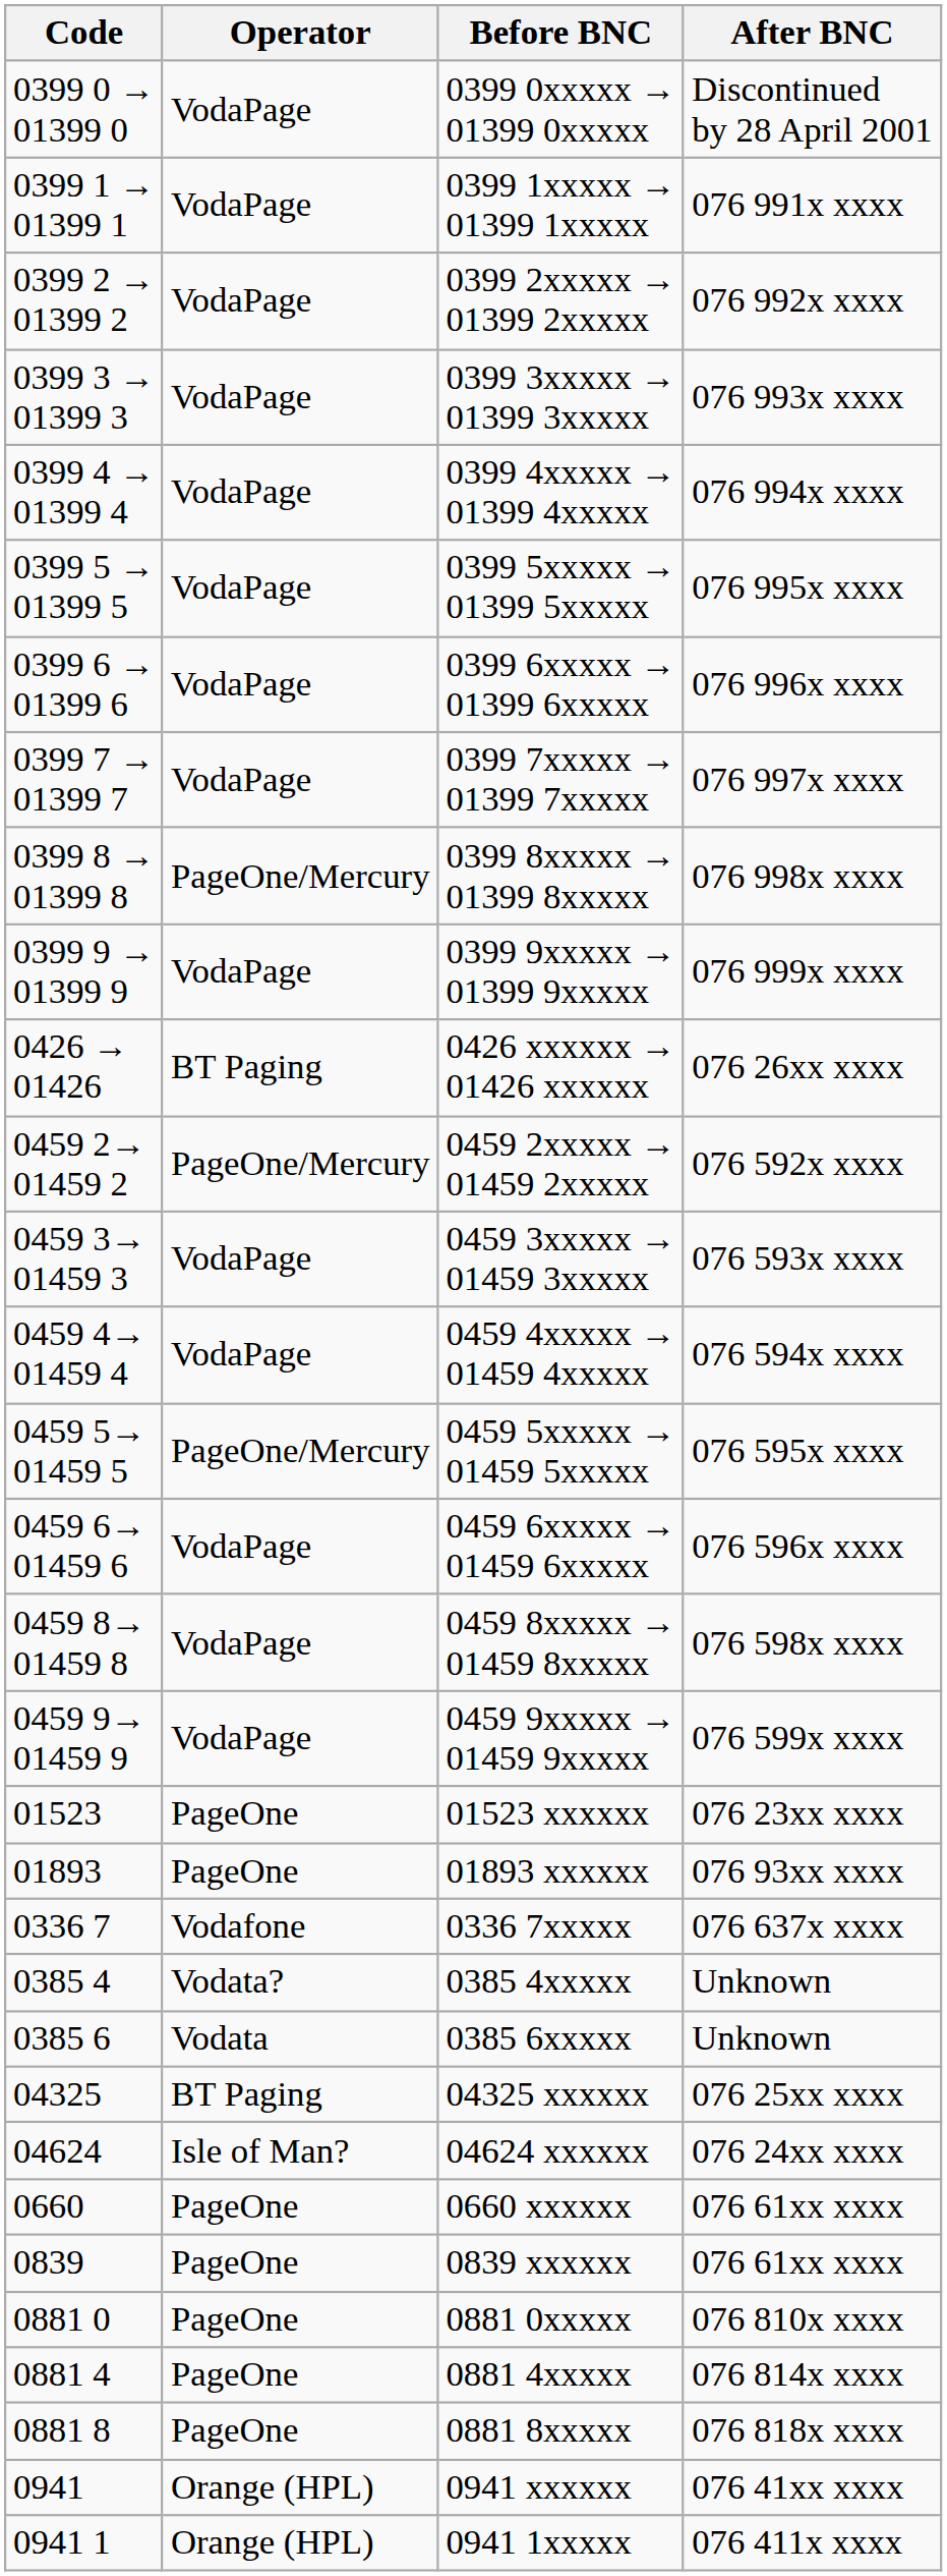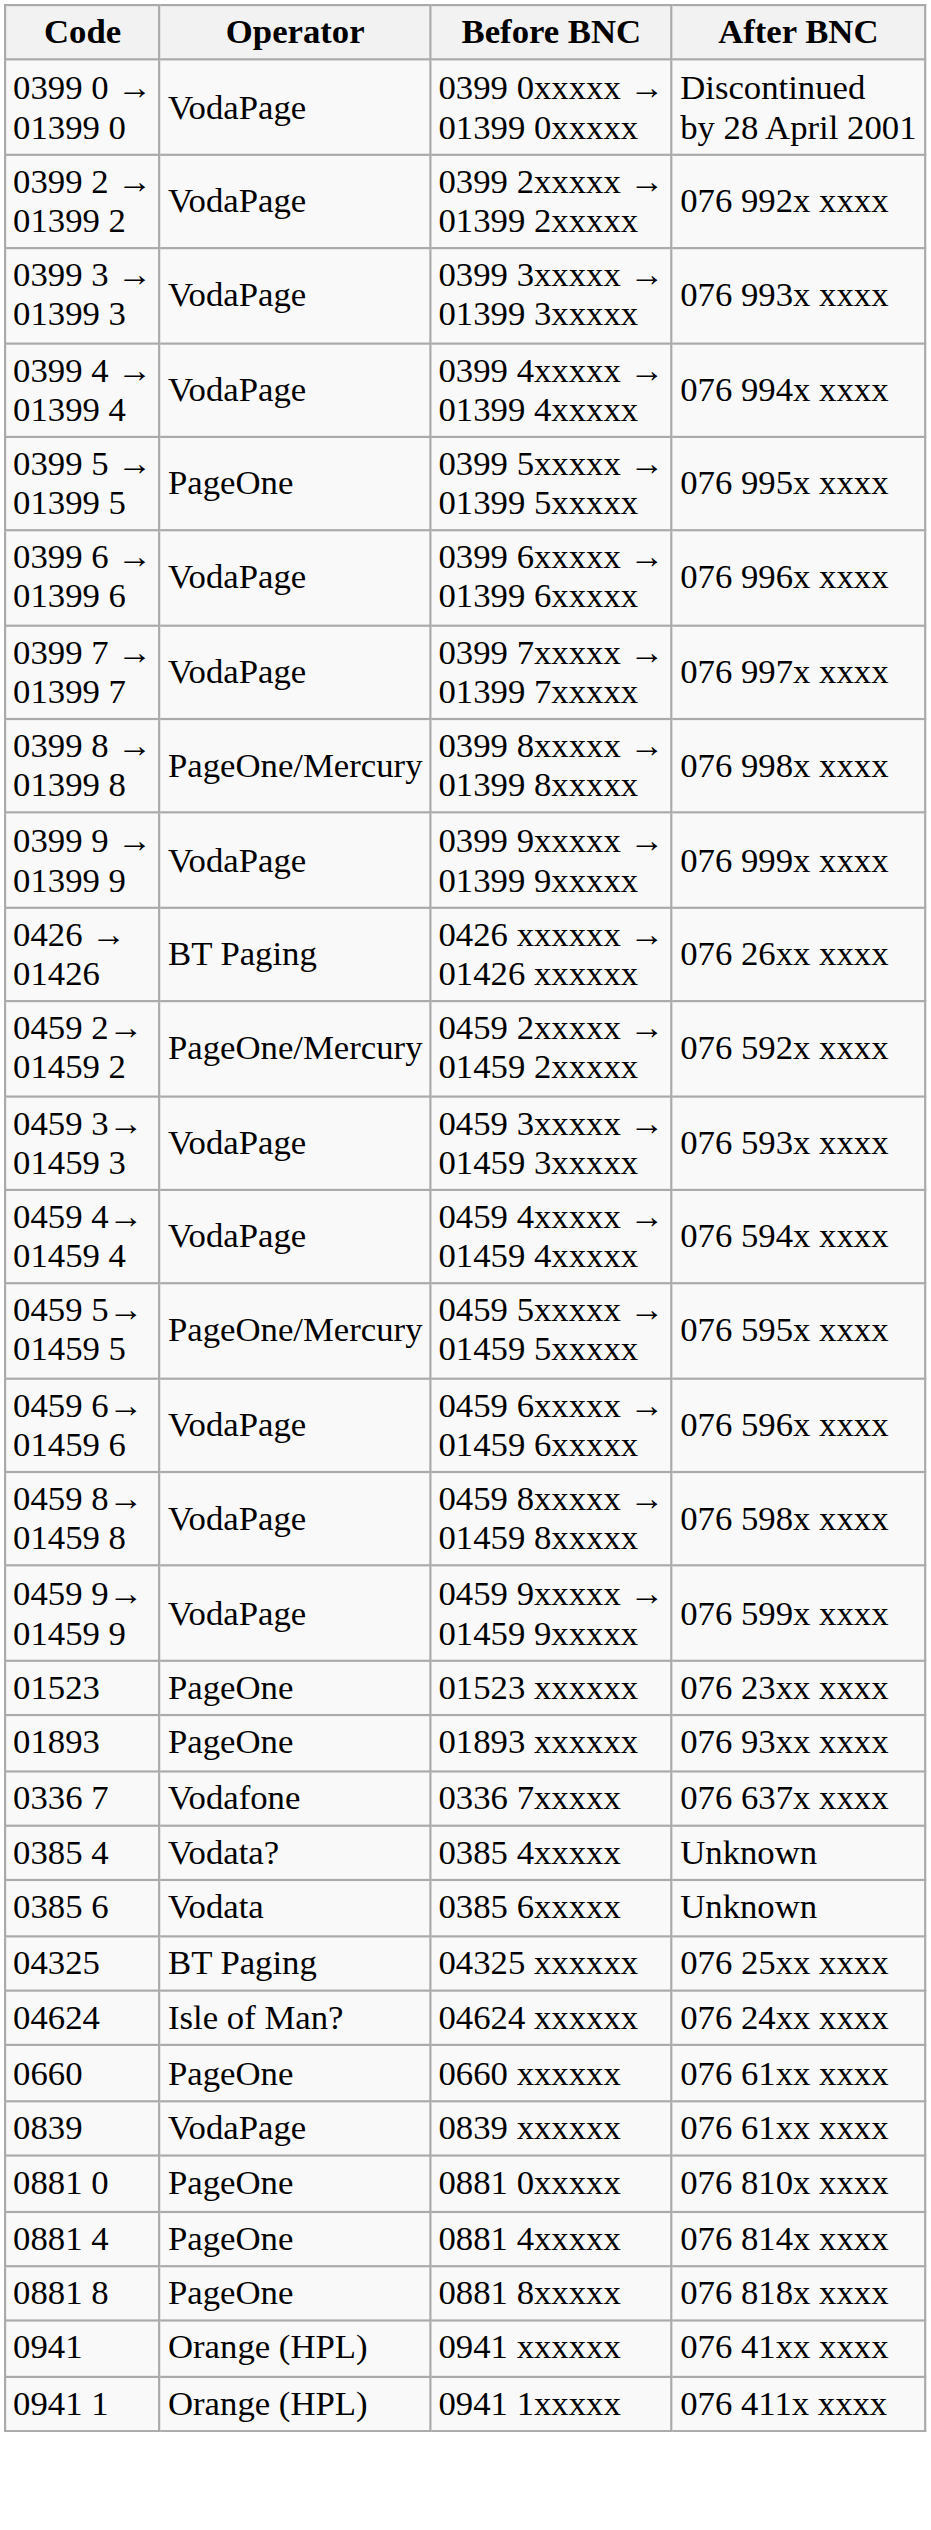- row: 0399 1 → 01399 1 | VodaPage | 0399 1xxxxx → 01399 1xxxxx | 076 991x xxxx
0399 5xxxxx → 01399 5xxxxx | Operator: VodaPage -> PageOne
0839 xxxxxx | Operator: PageOne -> VodaPage
